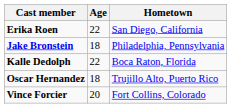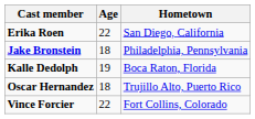Kalle Dedolph | Age: 22 -> 19
Vince Forcier | Age: 20 -> 22
